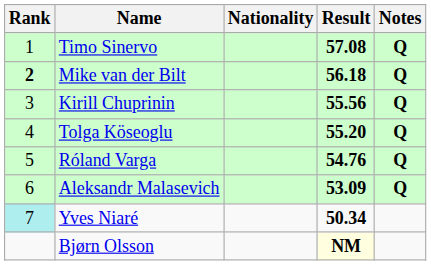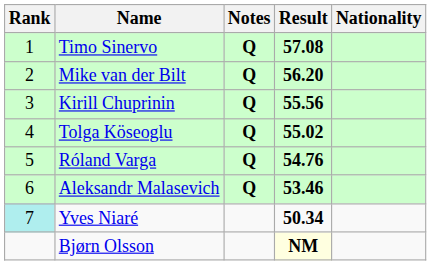columns swapped: Nationality <-> Notes
Mike van der Bilt | Rank: bold -> normal
Mike van der Bilt | Result: 56.18 -> 56.20
Tolga Köseoglu | Result: 55.20 -> 55.02
Aleksandr Malasevich | Result: 53.09 -> 53.46
